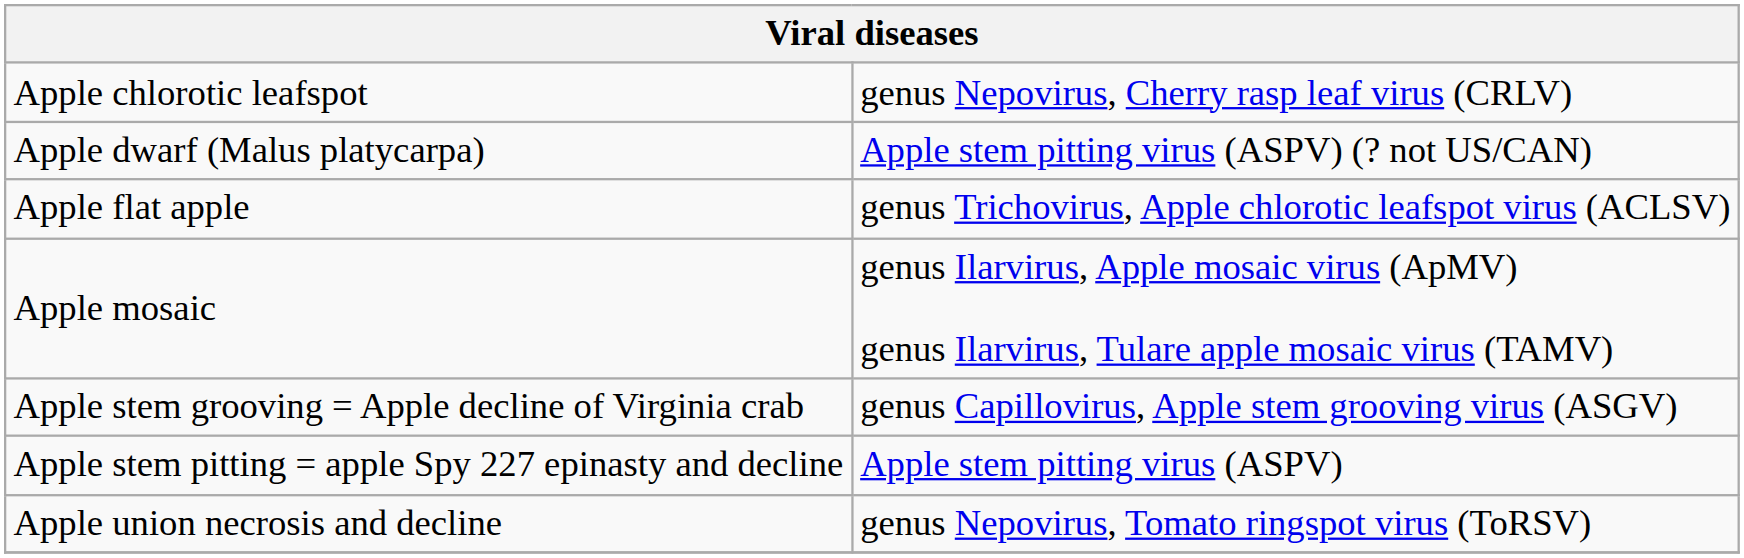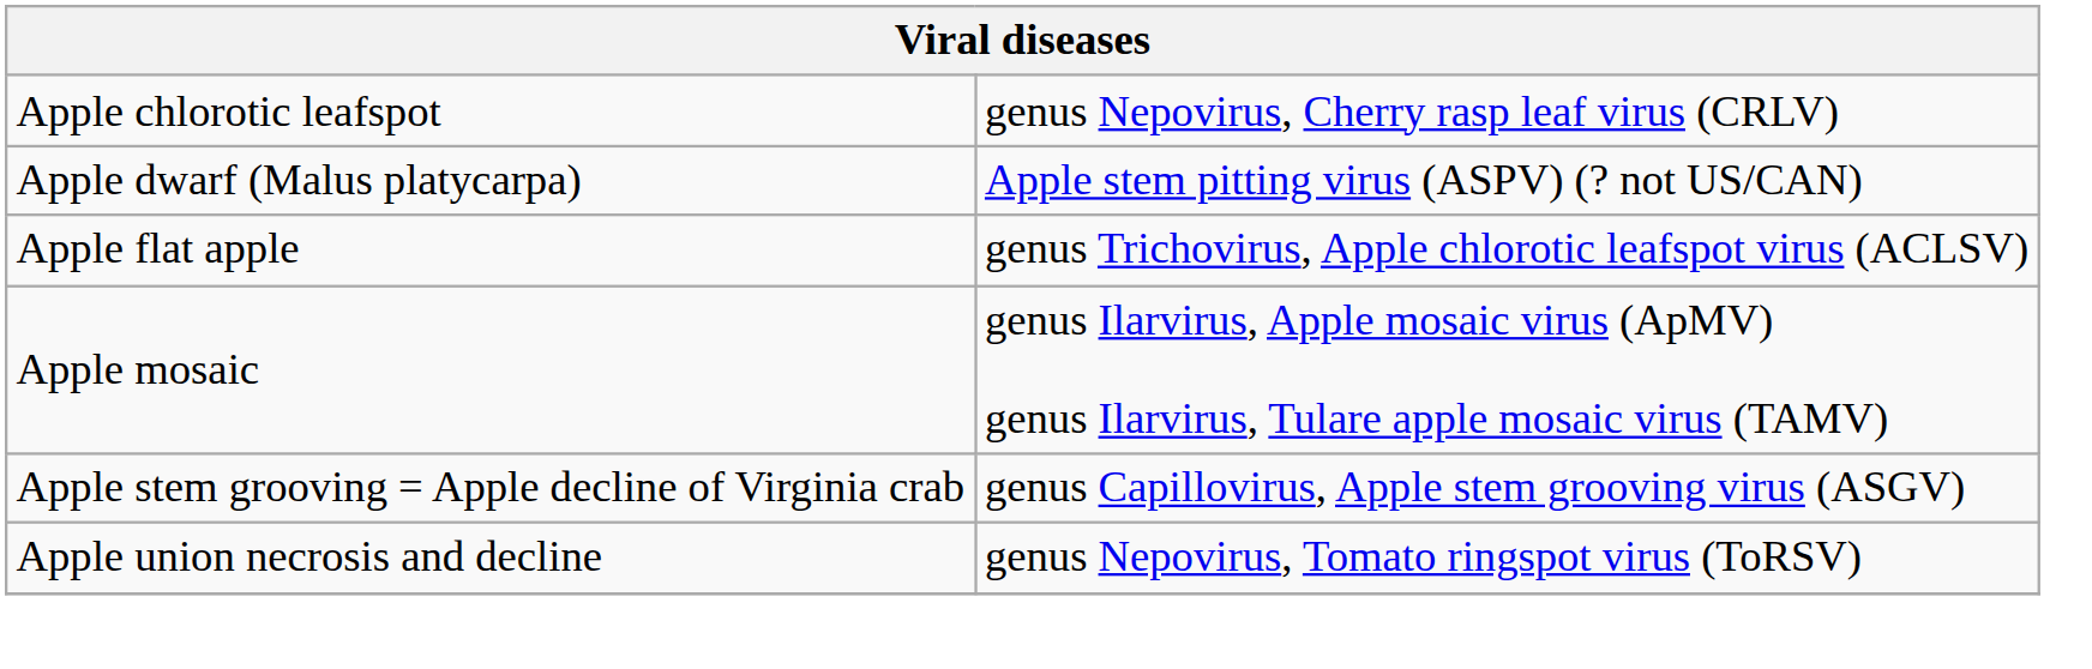- row: Apple stem pitting = apple Spy 227 epinasty and decline | Apple stem pitting virus (ASPV)
